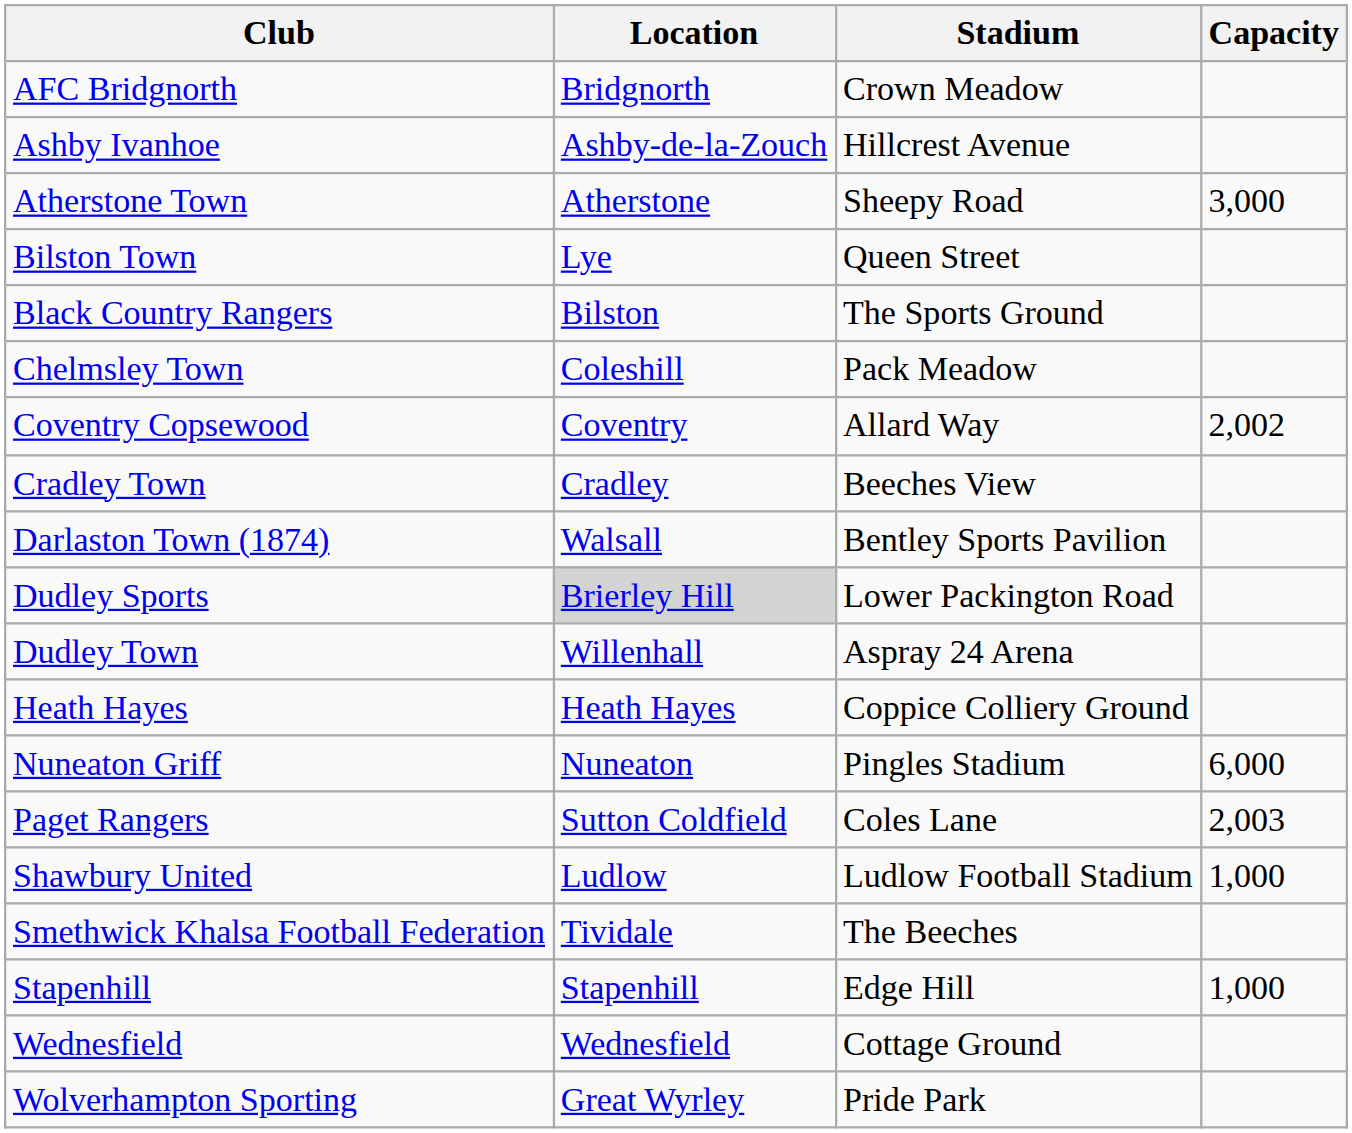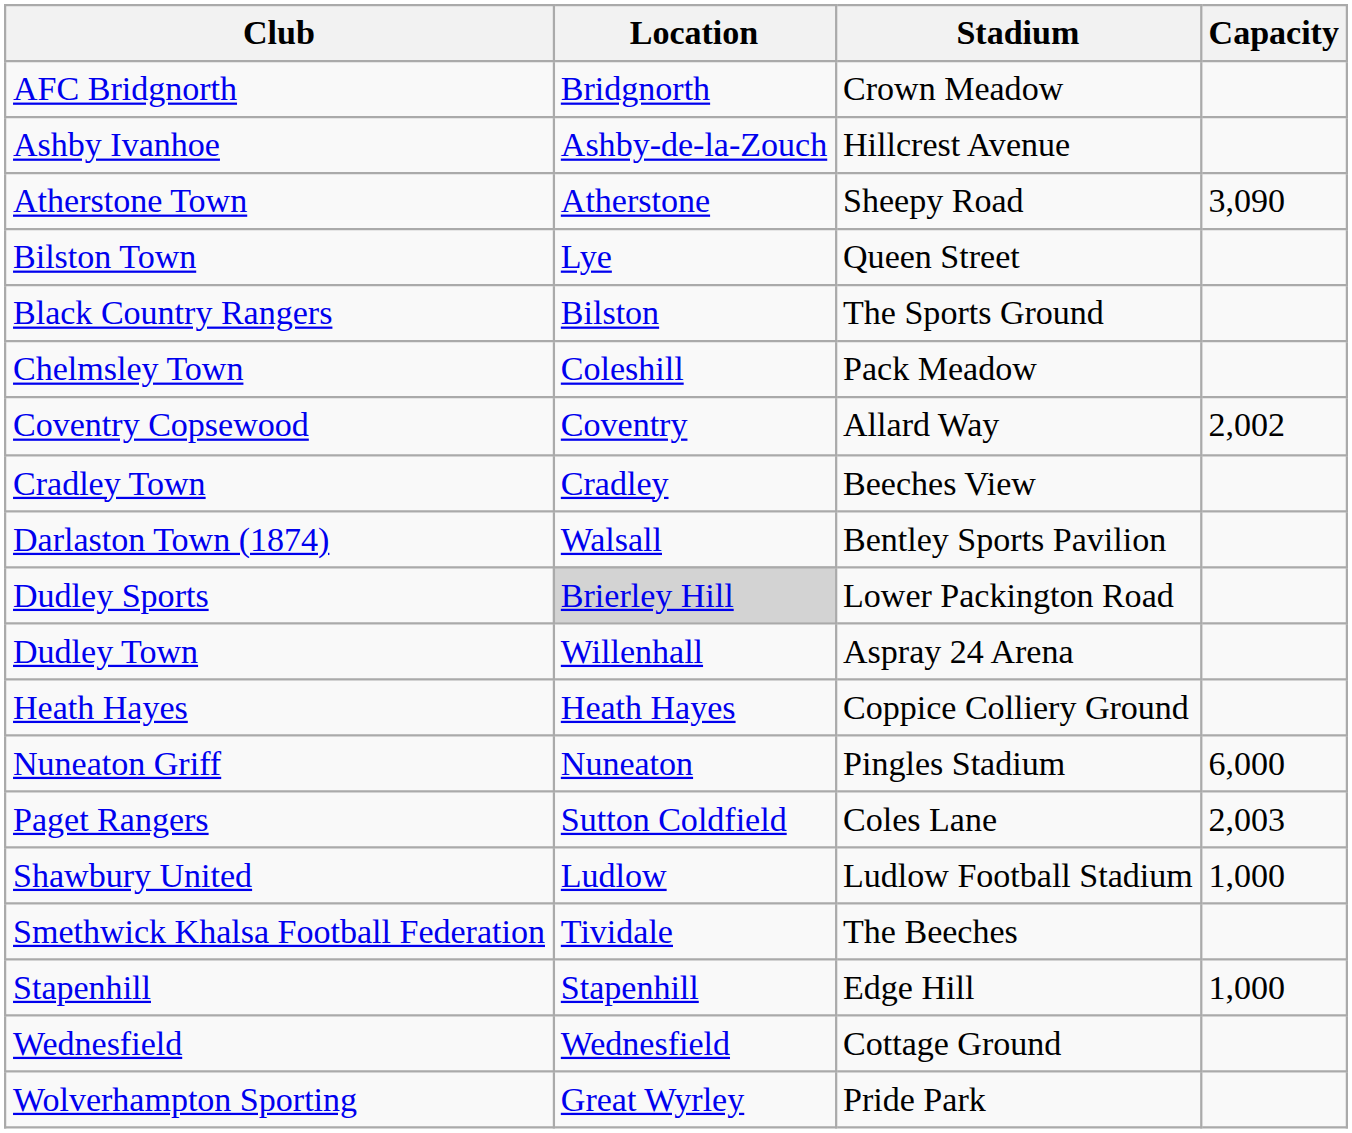Atherstone Town | Capacity: 3,000 -> 3,090
